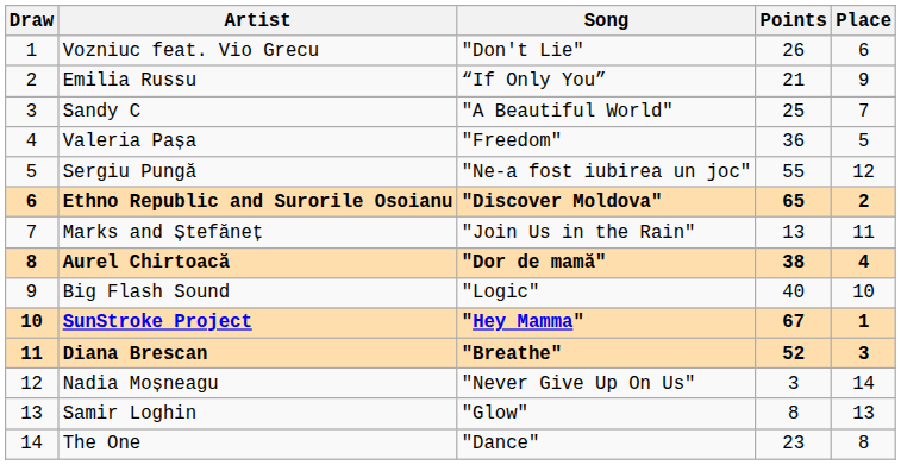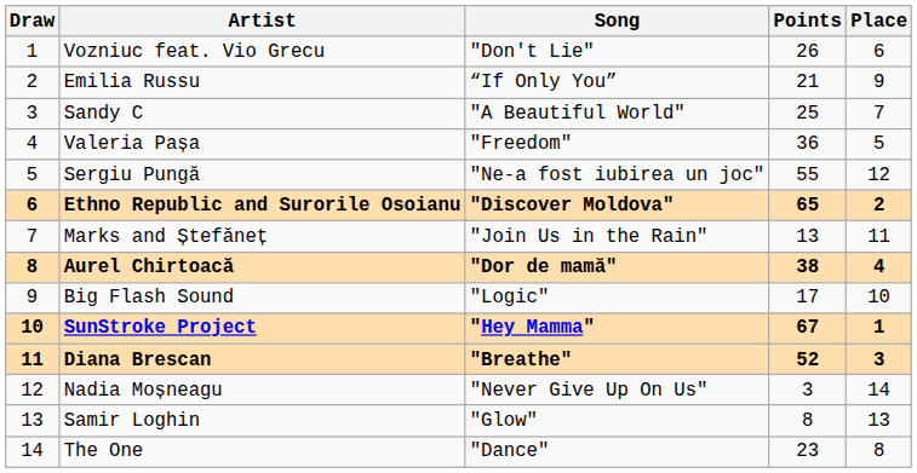Big Flash Sound | Points: 40 -> 17
